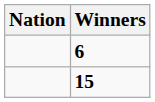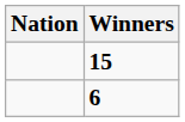rows swapped: 15 <-> 6
